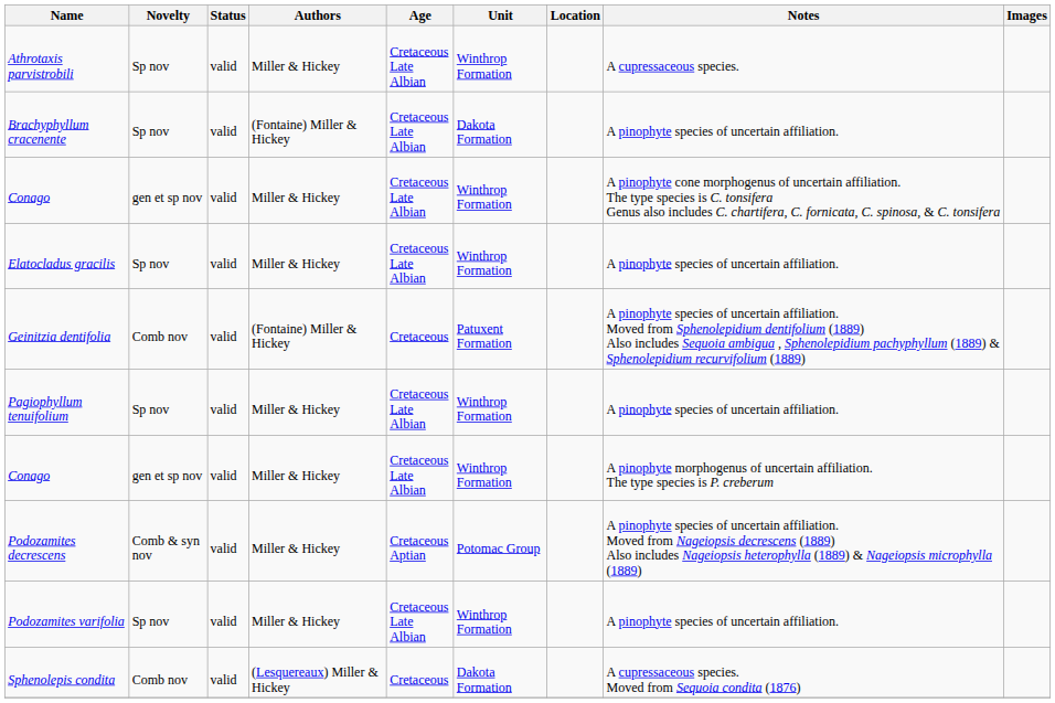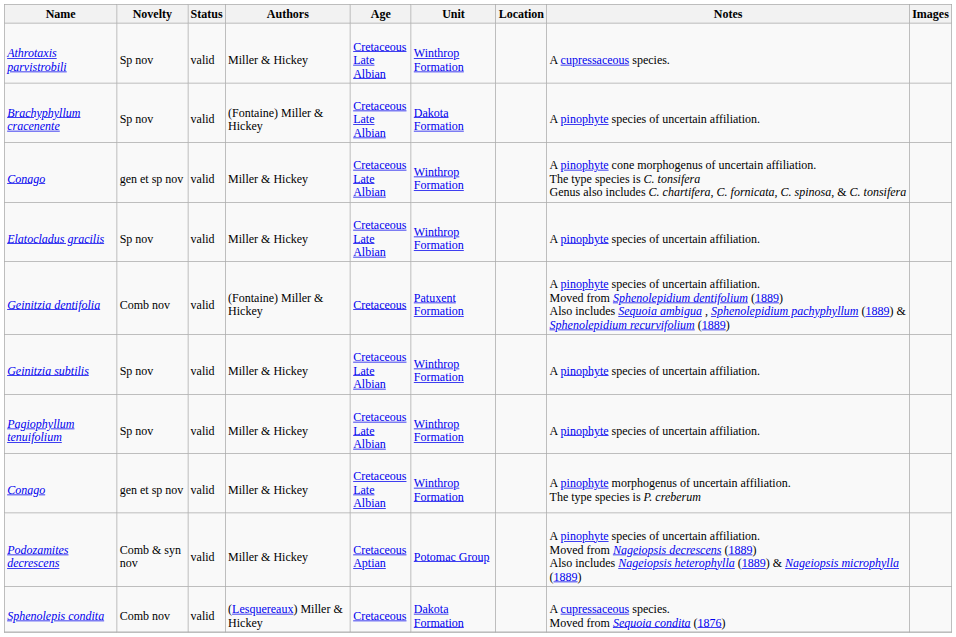+ row: Geinitzia subtilis | Sp nov | valid | Miller & Hickey | Cretaceous Late Albian | Winthrop Formation | A pinophyte species of uncertain affiliation.
- row: Podozamites varifolia | Sp nov | valid | Miller & Hickey | Cretaceous Late Albian | Winthrop Formation | A pinophyte species of uncertain affiliation.
